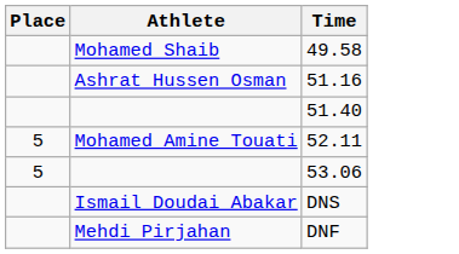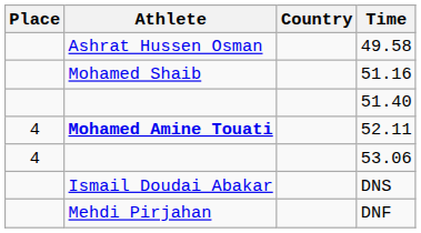+ column: Country
49.58 | Athlete: Mohamed Shaib -> Ashrat Hussen Osman
51.16 | Athlete: Ashrat Hussen Osman -> Mohamed Shaib
52.11 | Place: 5 -> 4
52.11 | Athlete: normal -> bold
53.06 | Place: 5 -> 4
